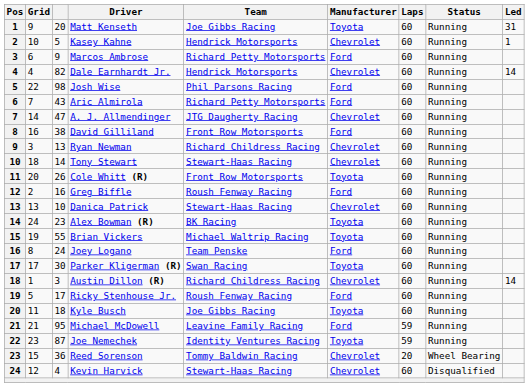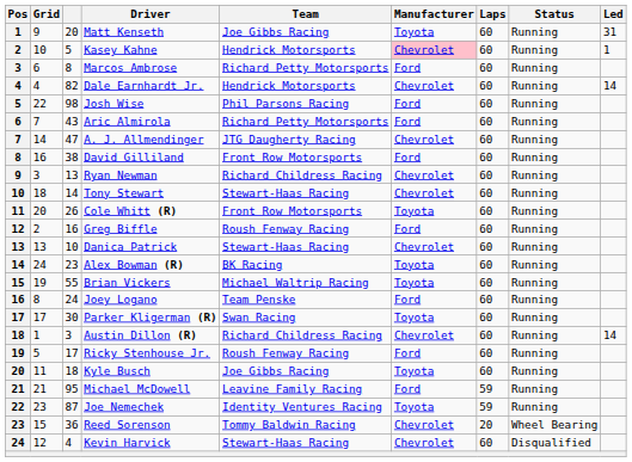Kasey Kahne | Manufacturer: no background -> pink background
Marcos Ambrose | column 3: 9 -> 8
